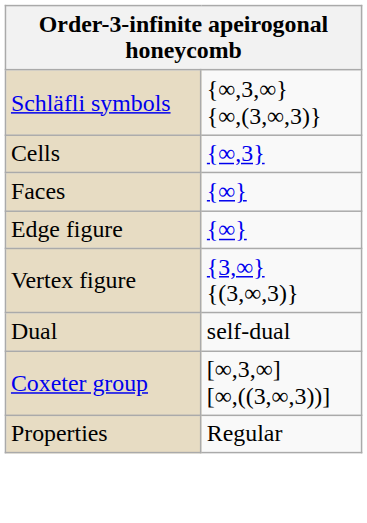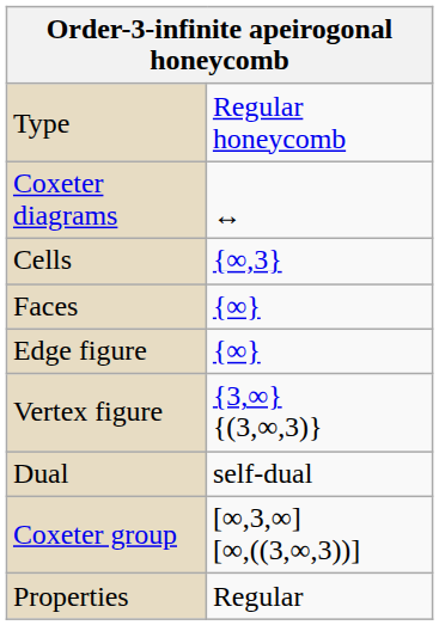+ row: Type | Regular honeycomb
- row: Schläfli symbols | {∞,3,∞} {∞,(3,∞,3)}
+ row: Coxeter diagrams | ↔
